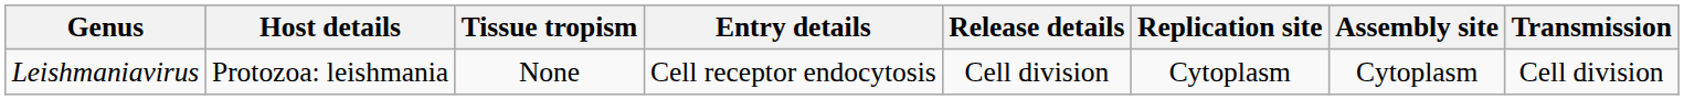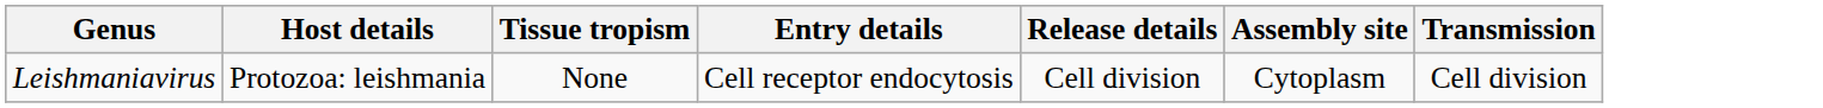- column: Replication site | Cytoplasm
